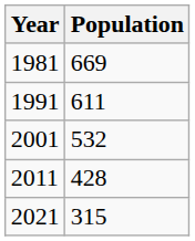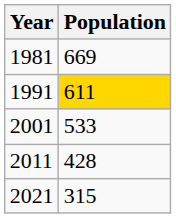1991 | Population: no background -> gold background
2001 | Population: 532 -> 533
